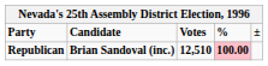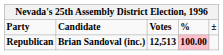Republican | Votes: 12,510 -> 12,513
